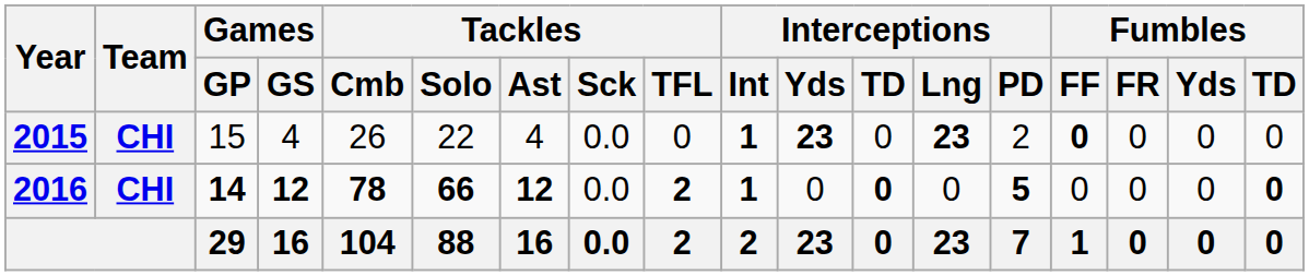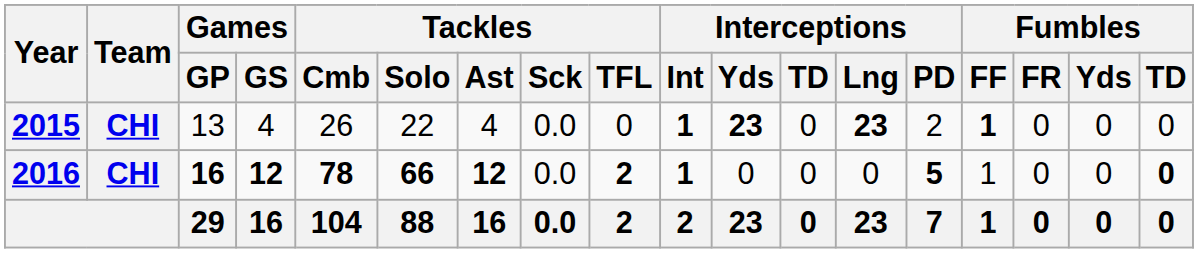2015 | Games / GP: 15 -> 13
2015 | Fumbles / FF: 0 -> 1
2016 | Games / GP: 14 -> 16
2016 | Interceptions / TD: bold -> normal
2016 | Fumbles / FF: 0 -> 1
